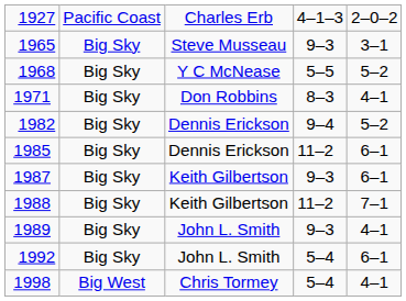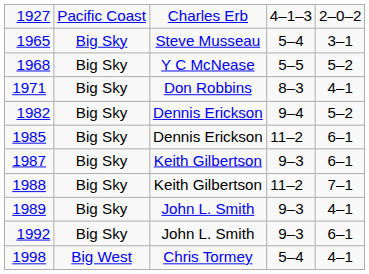1965 | column 4: 9–3 -> 5–4
1992 | column 4: 5–4 -> 9–3
